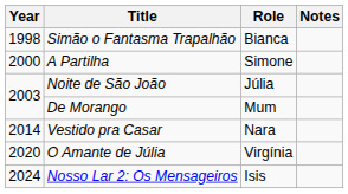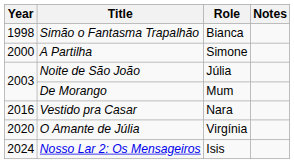Vestido pra Casar | Year: 2014 -> 2016
